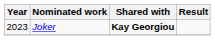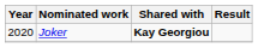Joker | Year: 2023 -> 2020
